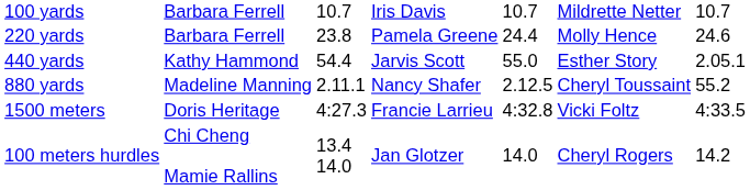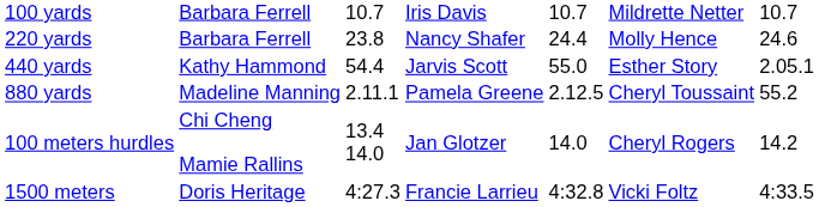220 yards | column 4: Pamela Greene -> Nancy Shafer
880 yards | column 4: Nancy Shafer -> Pamela Greene
rows swapped: 1500 meters <-> 100 meters hurdles
